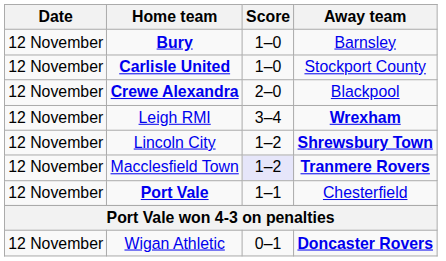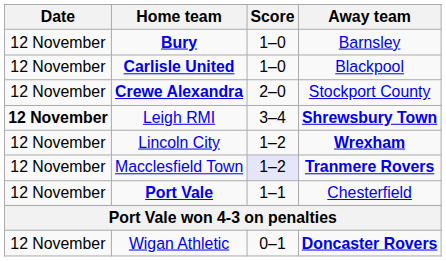Carlisle United | Away team: Stockport County -> Blackpool
Crewe Alexandra | Away team: Blackpool -> Stockport County
Leigh RMI | Date: normal -> bold
Leigh RMI | Away team: Wrexham -> Shrewsbury Town
Lincoln City | Away team: Shrewsbury Town -> Wrexham
